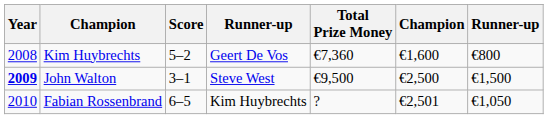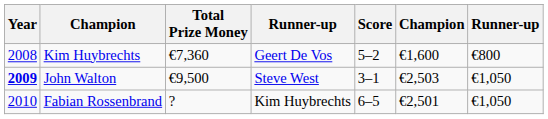columns swapped: Score <-> Total Prize Money
John Walton | column 6: €2,500 -> €2,503
John Walton | column 7: €1,500 -> €1,050
